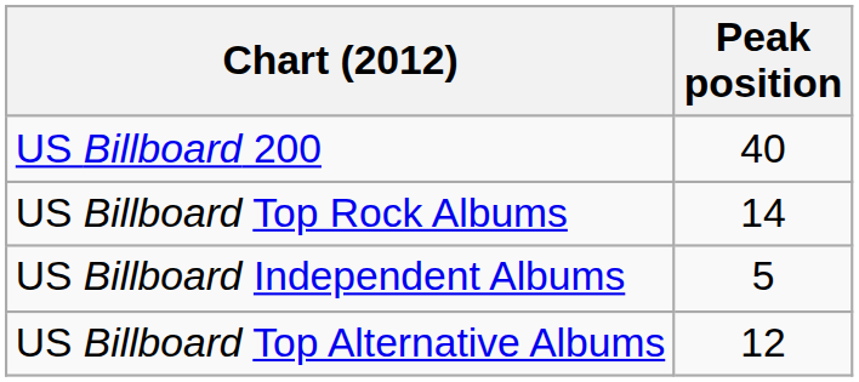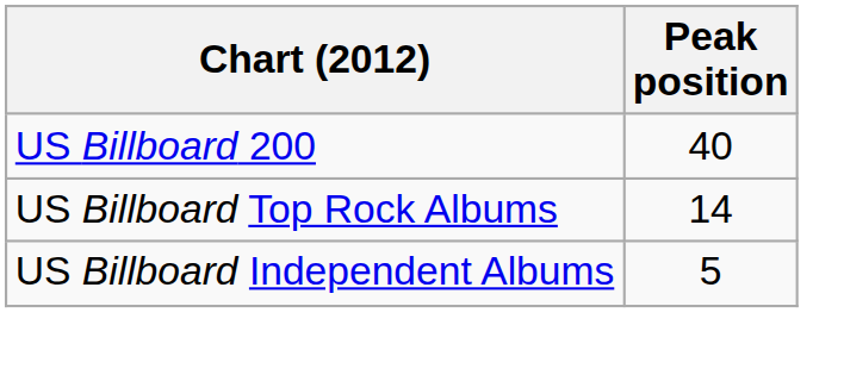- row: US Billboard Top Alternative Albums | 12
